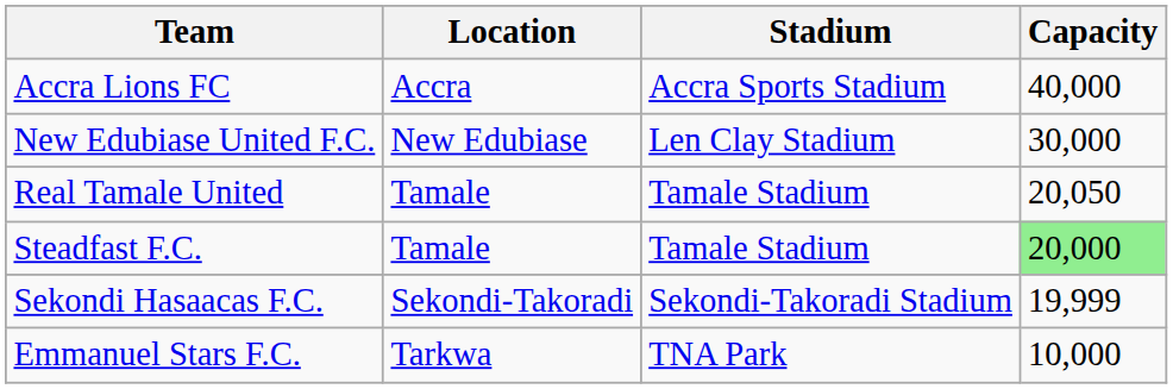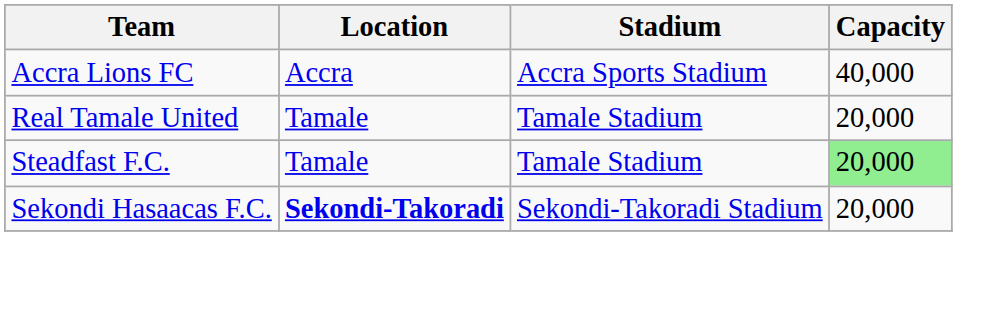- row: New Edubiase United F.C. | New Edubiase | Len Clay Stadium | 30,000
Real Tamale United | Capacity: 20,050 -> 20,000
Sekondi Hasaacas F.C. | Location: normal -> bold
Sekondi Hasaacas F.C. | Capacity: 19,999 -> 20,000
- row: Emmanuel Stars F.C. | Tarkwa | TNA Park | 10,000
